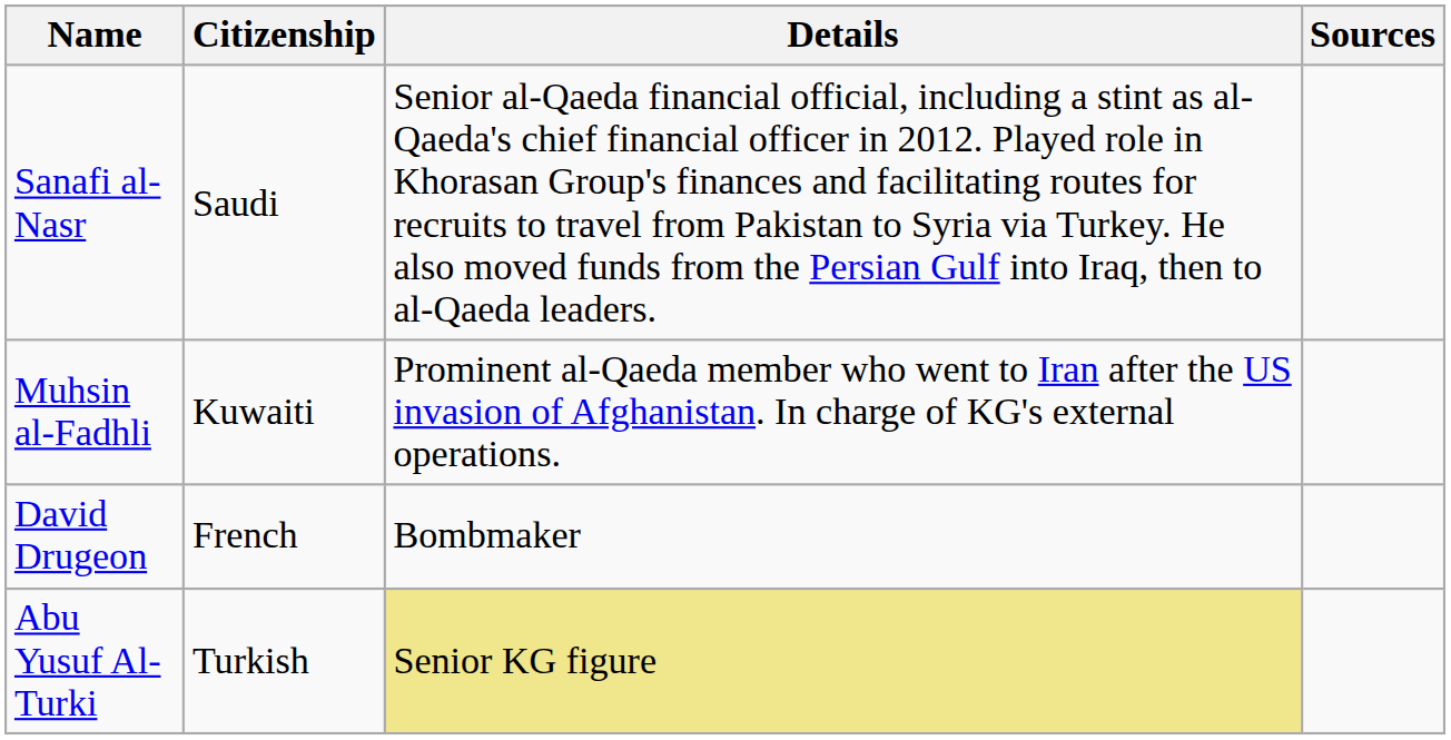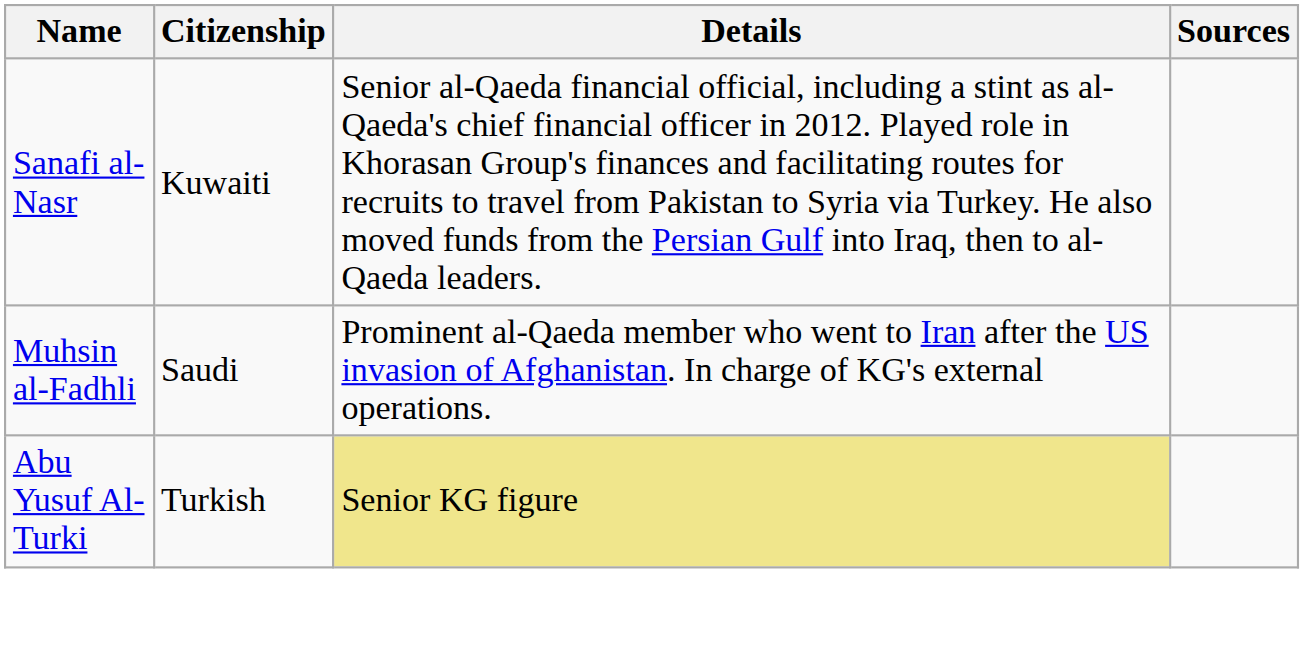Sanafi al-Nasr | Citizenship: Saudi -> Kuwaiti
Muhsin al-Fadhli | Citizenship: Kuwaiti -> Saudi
- row: David Drugeon | French | Bombmaker
